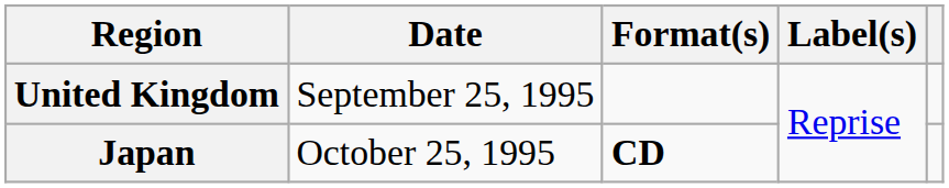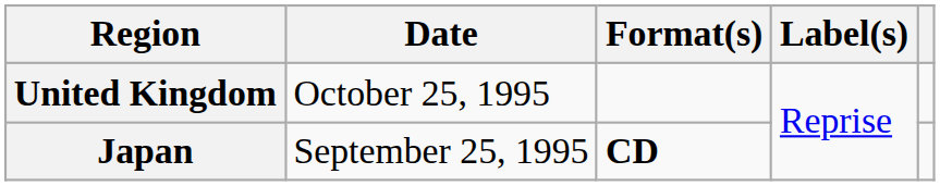United Kingdom | Date: September 25, 1995 -> October 25, 1995
Japan | Date: October 25, 1995 -> September 25, 1995
